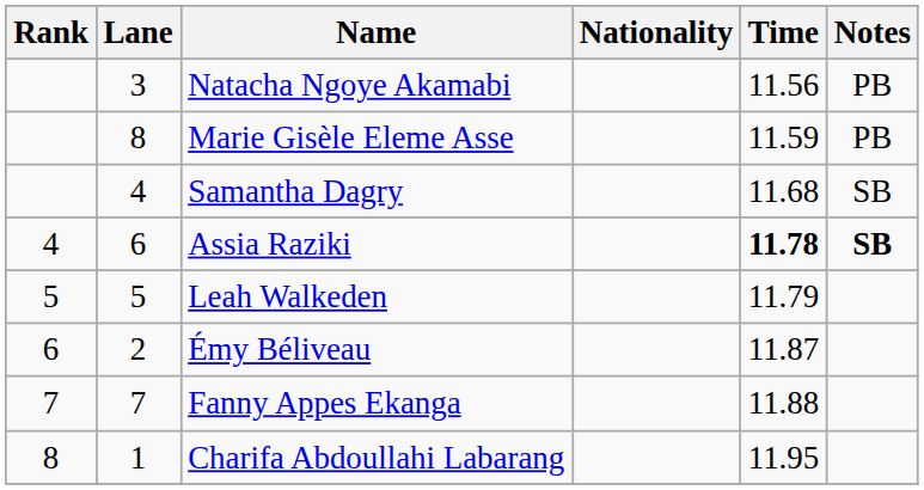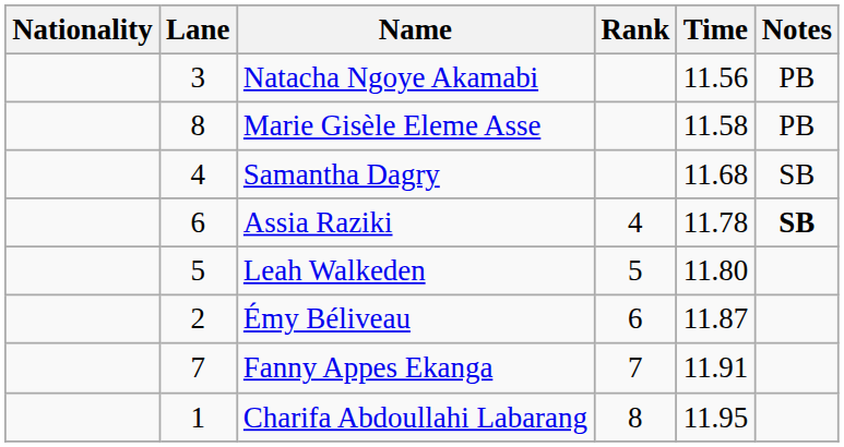columns swapped: Rank <-> Nationality
Marie Gisèle Eleme Asse | Time: 11.59 -> 11.58
Assia Raziki | Time: bold -> normal
Leah Walkeden | Time: 11.79 -> 11.80
Fanny Appes Ekanga | Time: 11.88 -> 11.91
